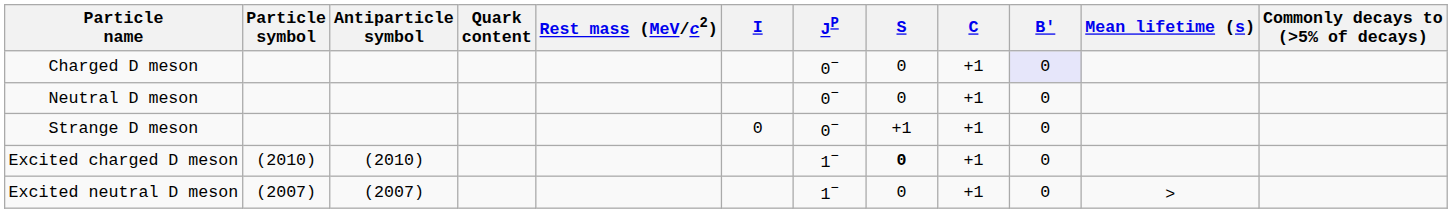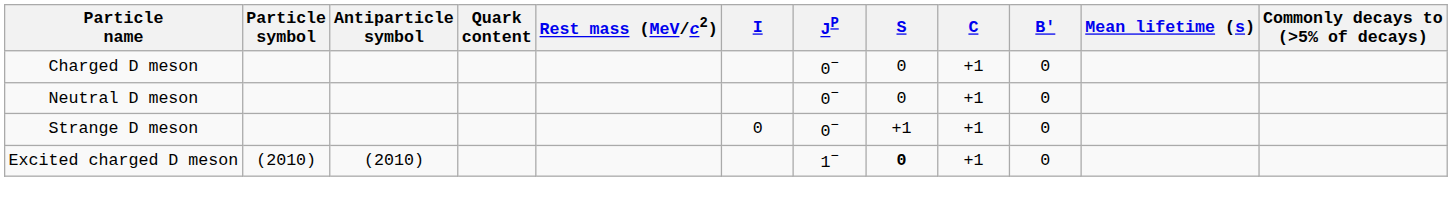Charged D meson | B': lavender background -> no background
- row: Excited neutral D meson | (2007) | (2007) | 1− | 0 | +1 | 0 | >
